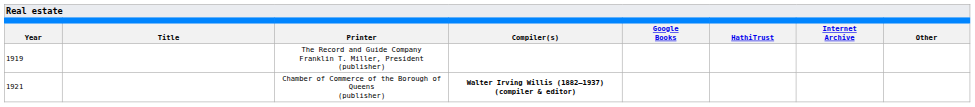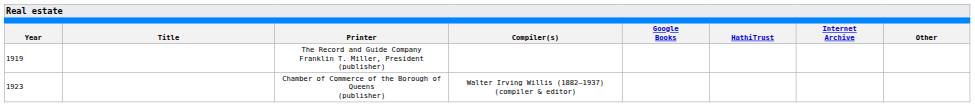Chamber of Commerce of the Borough of Queens (publisher) | Year: 1921 -> 1923
Chamber of Commerce of the Borough of Queens (publisher) | Compiler(s): bold -> normal
